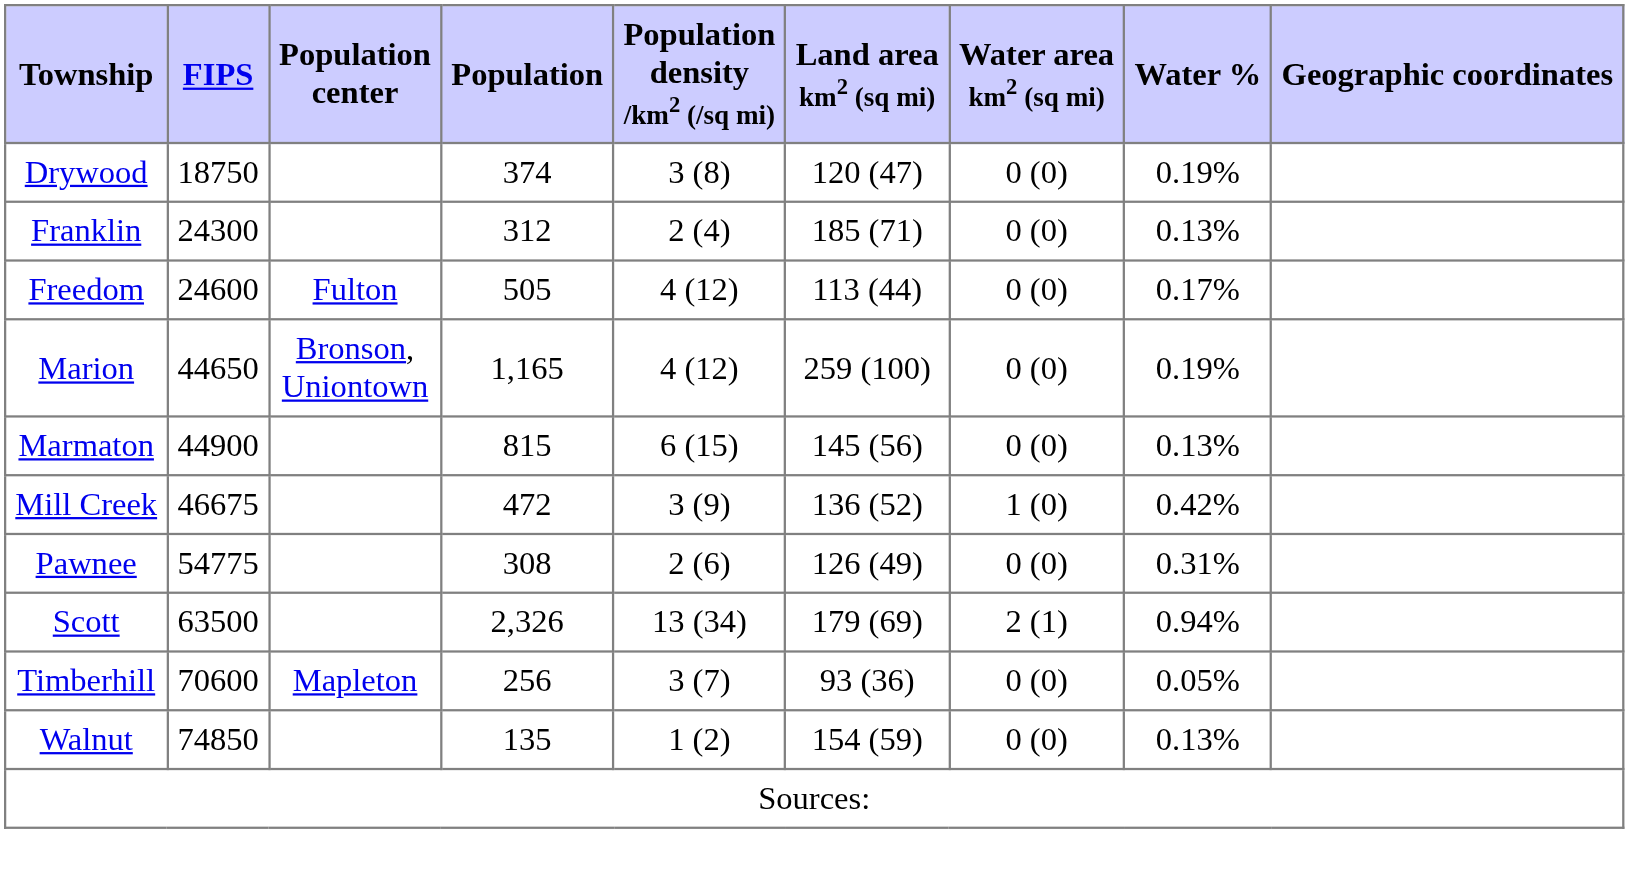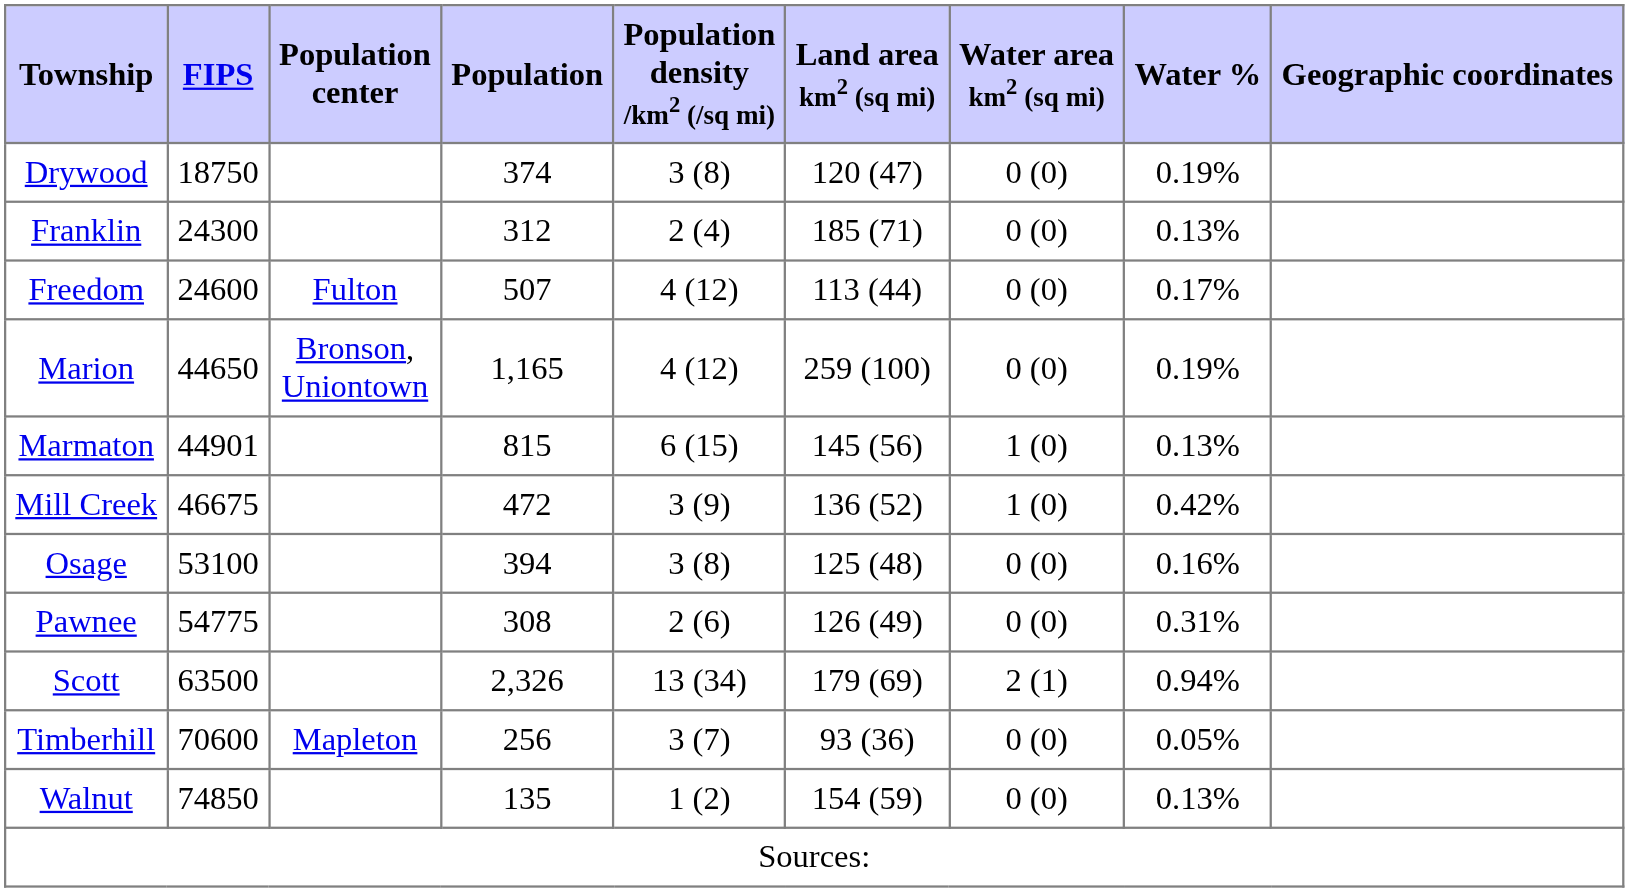Freedom | Population: 505 -> 507
Marmaton | FIPS: 44900 -> 44901
Marmaton | Water area km2 (sq mi): 0 (0) -> 1 (0)
+ row: Osage | 53100 | 394 | 3 (8) | 125 (48) | 0 (0) | 0.16%
